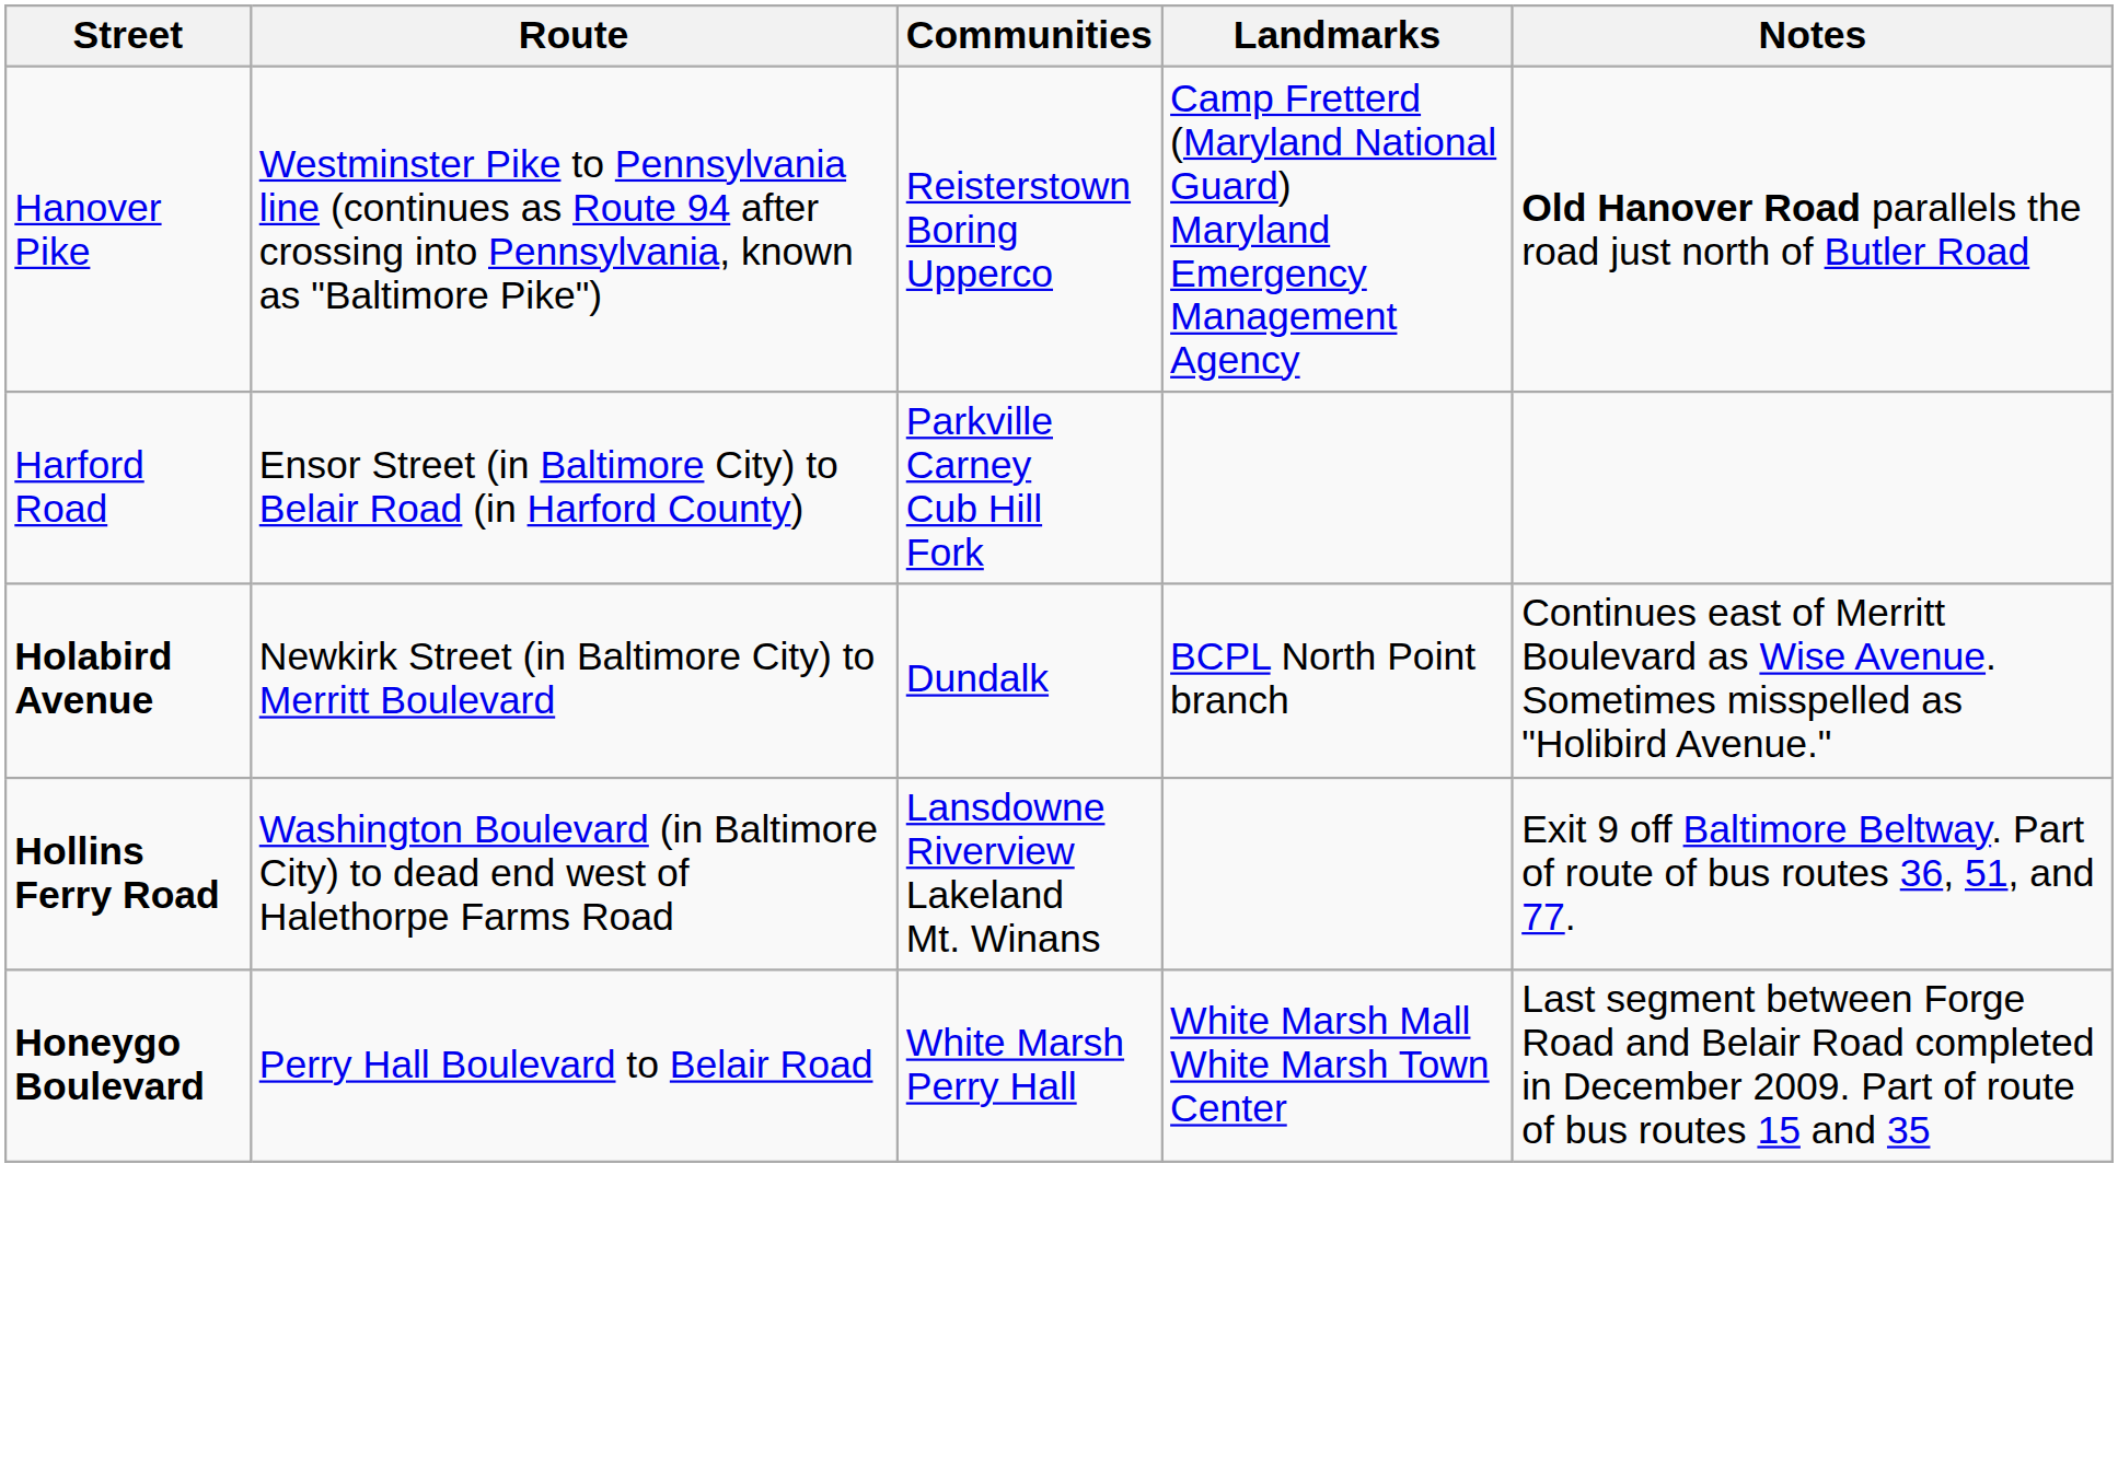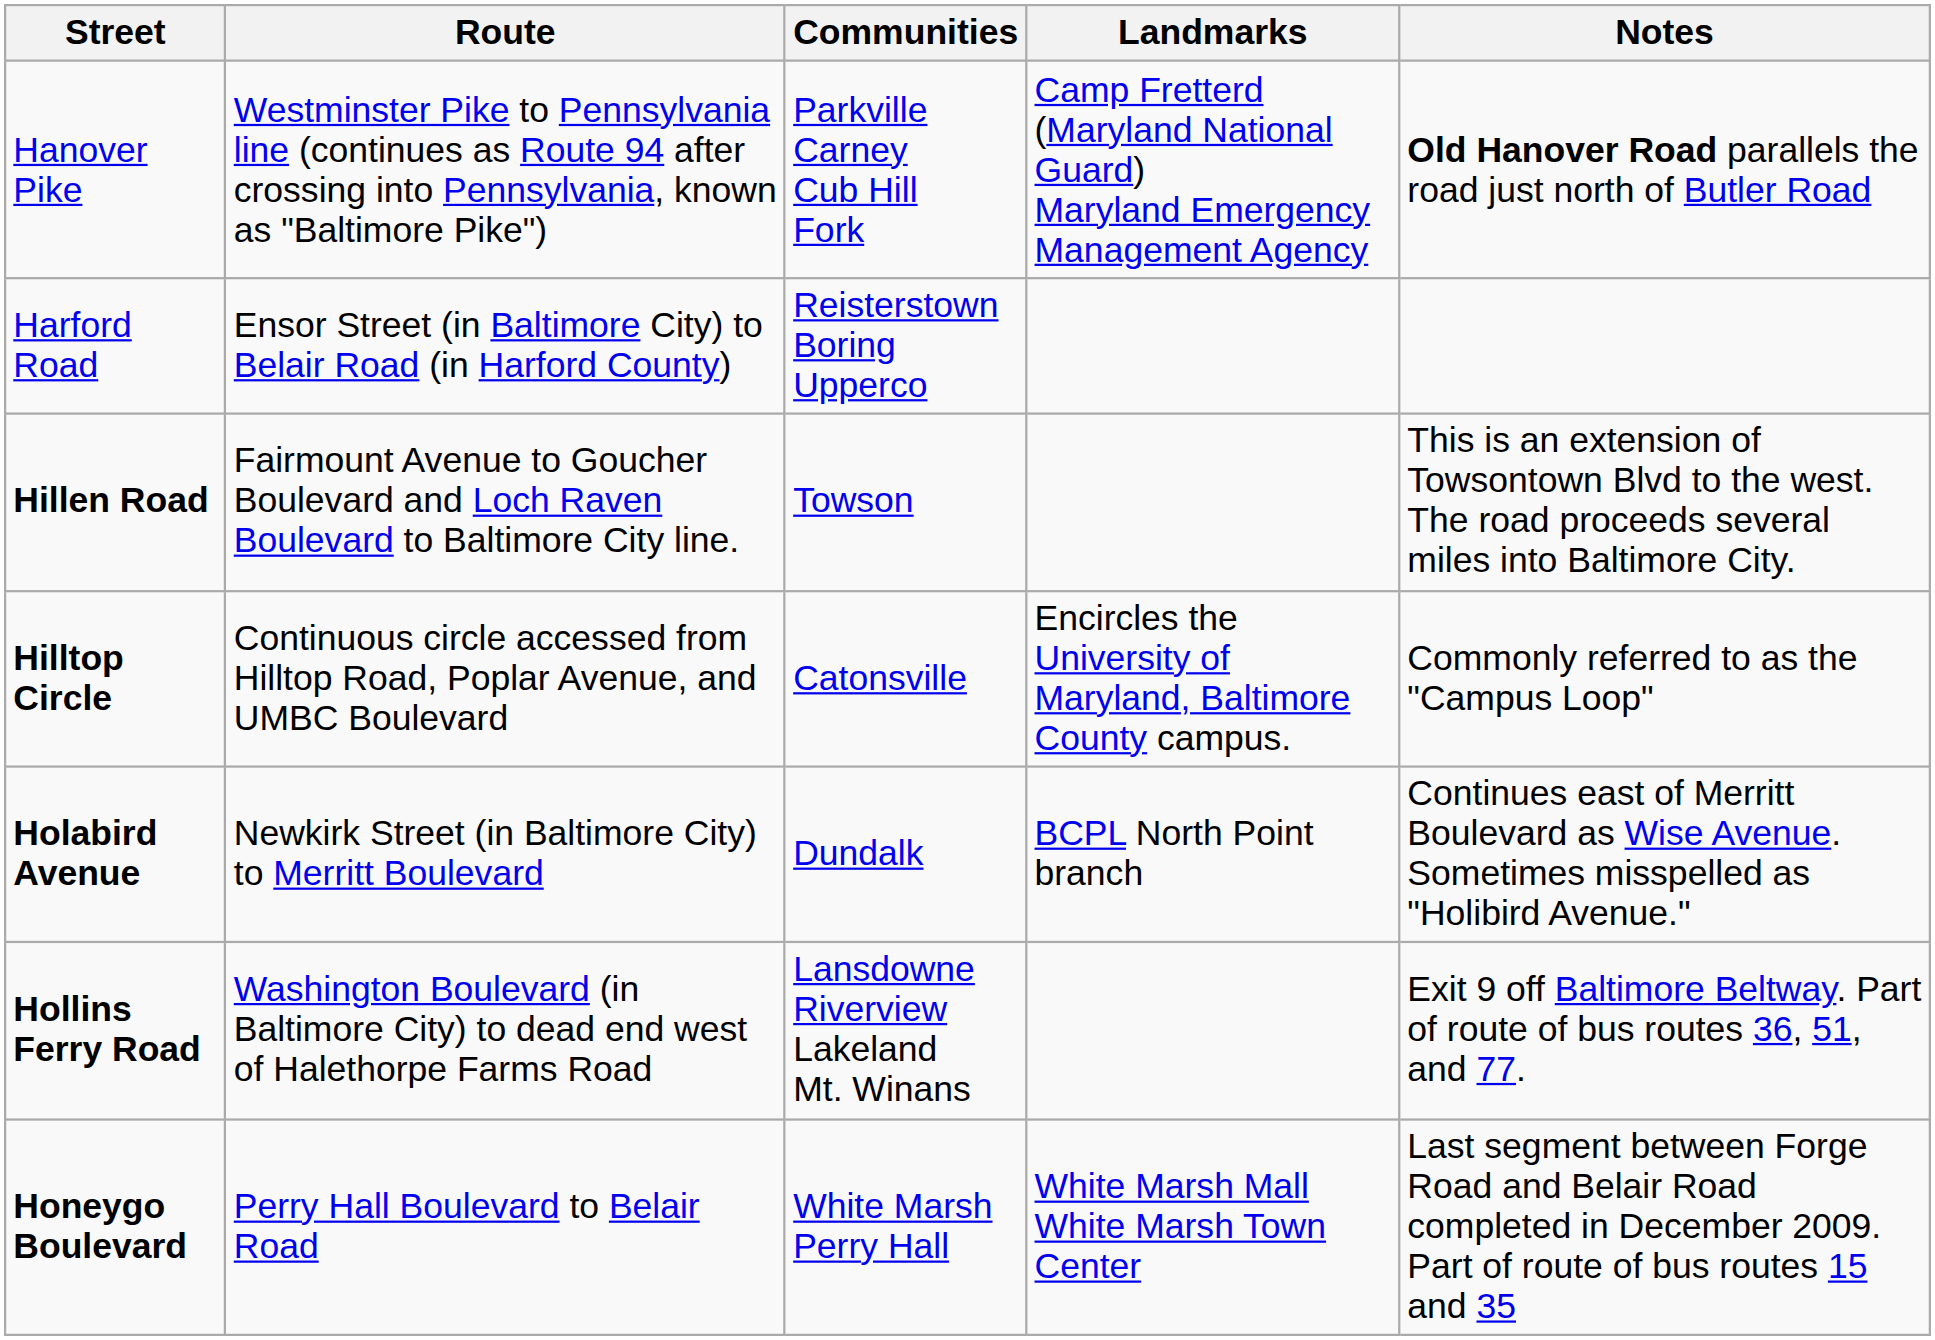Hanover Pike | Communities: Reisterstown Boring Upperco -> Parkville Carney Cub Hill Fork
Harford Road | Communities: Parkville Carney Cub Hill Fork -> Reisterstown Boring Upperco
+ row: Hillen Road | Fairmount Avenue to Goucher Boulevard and Loch Raven Boulevard to Baltimore City line. | Towson | This is an extension of Towsontown Blvd to the west. The road proceeds several miles into Baltimore City.
+ row: Hilltop Circle | Continuous circle accessed from Hilltop Road, Poplar Avenue, and UMBC Boulevard | Catonsville | Encircles the University of Maryland, Baltimore County campus. | Commonly referred to as the "Campus Loop"
